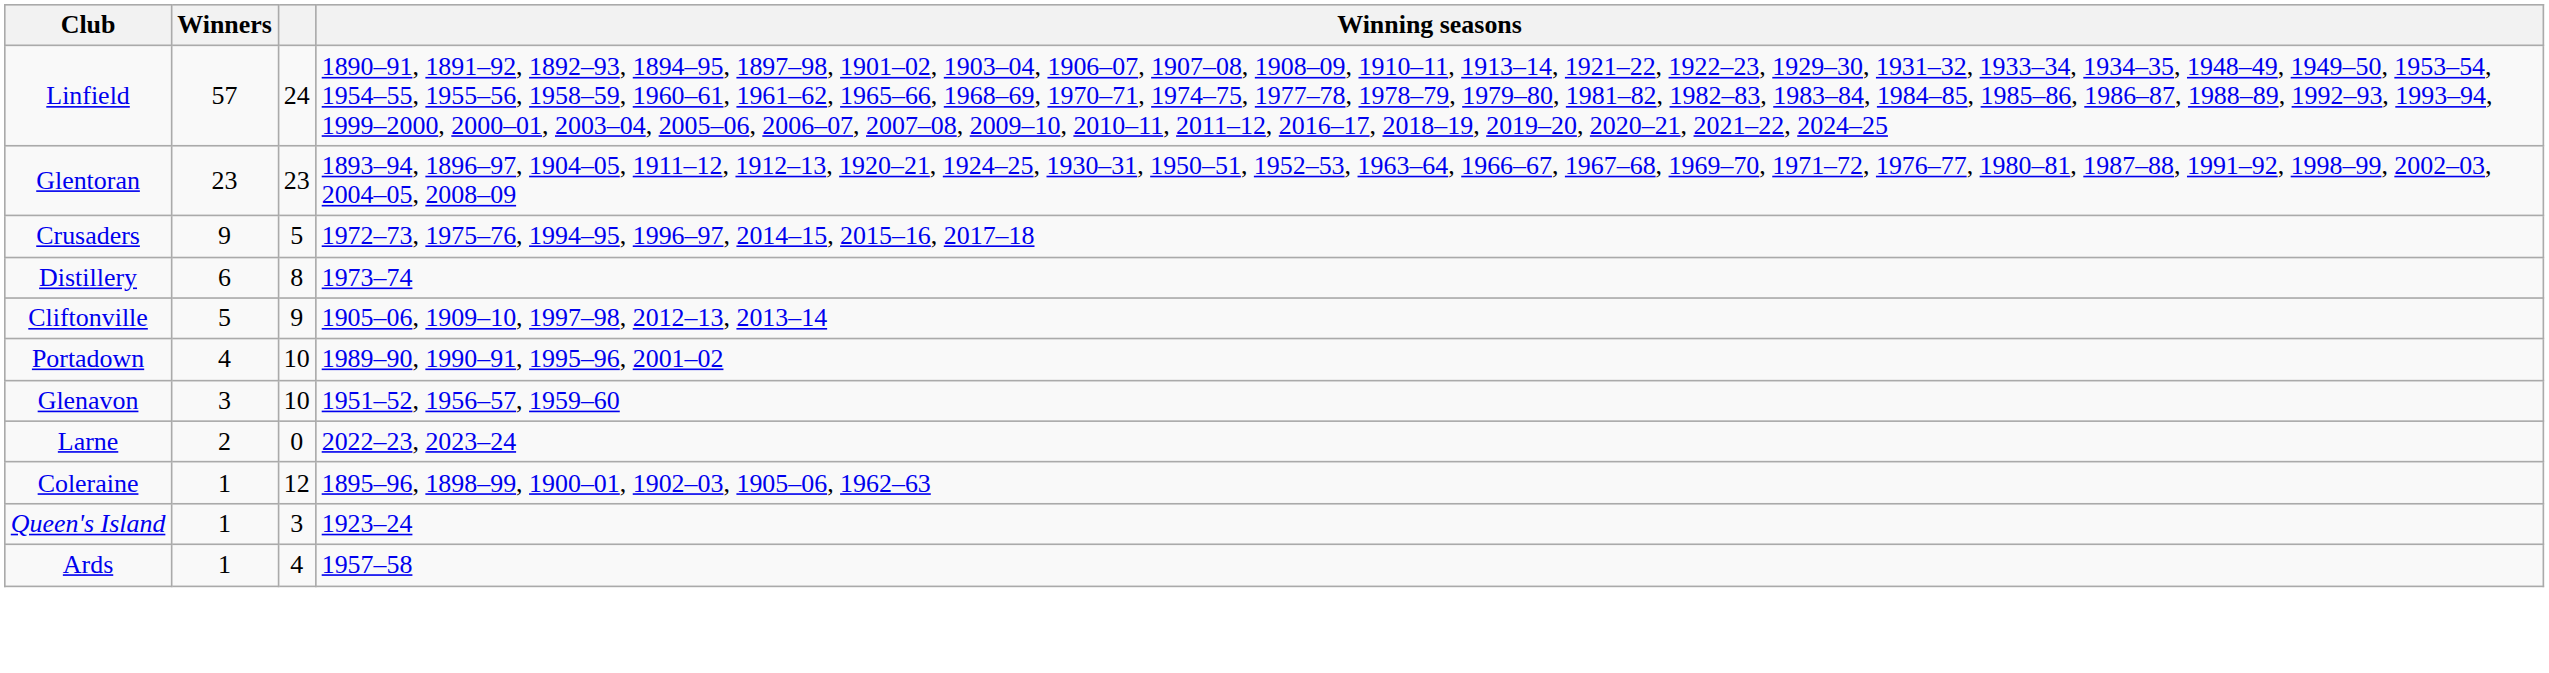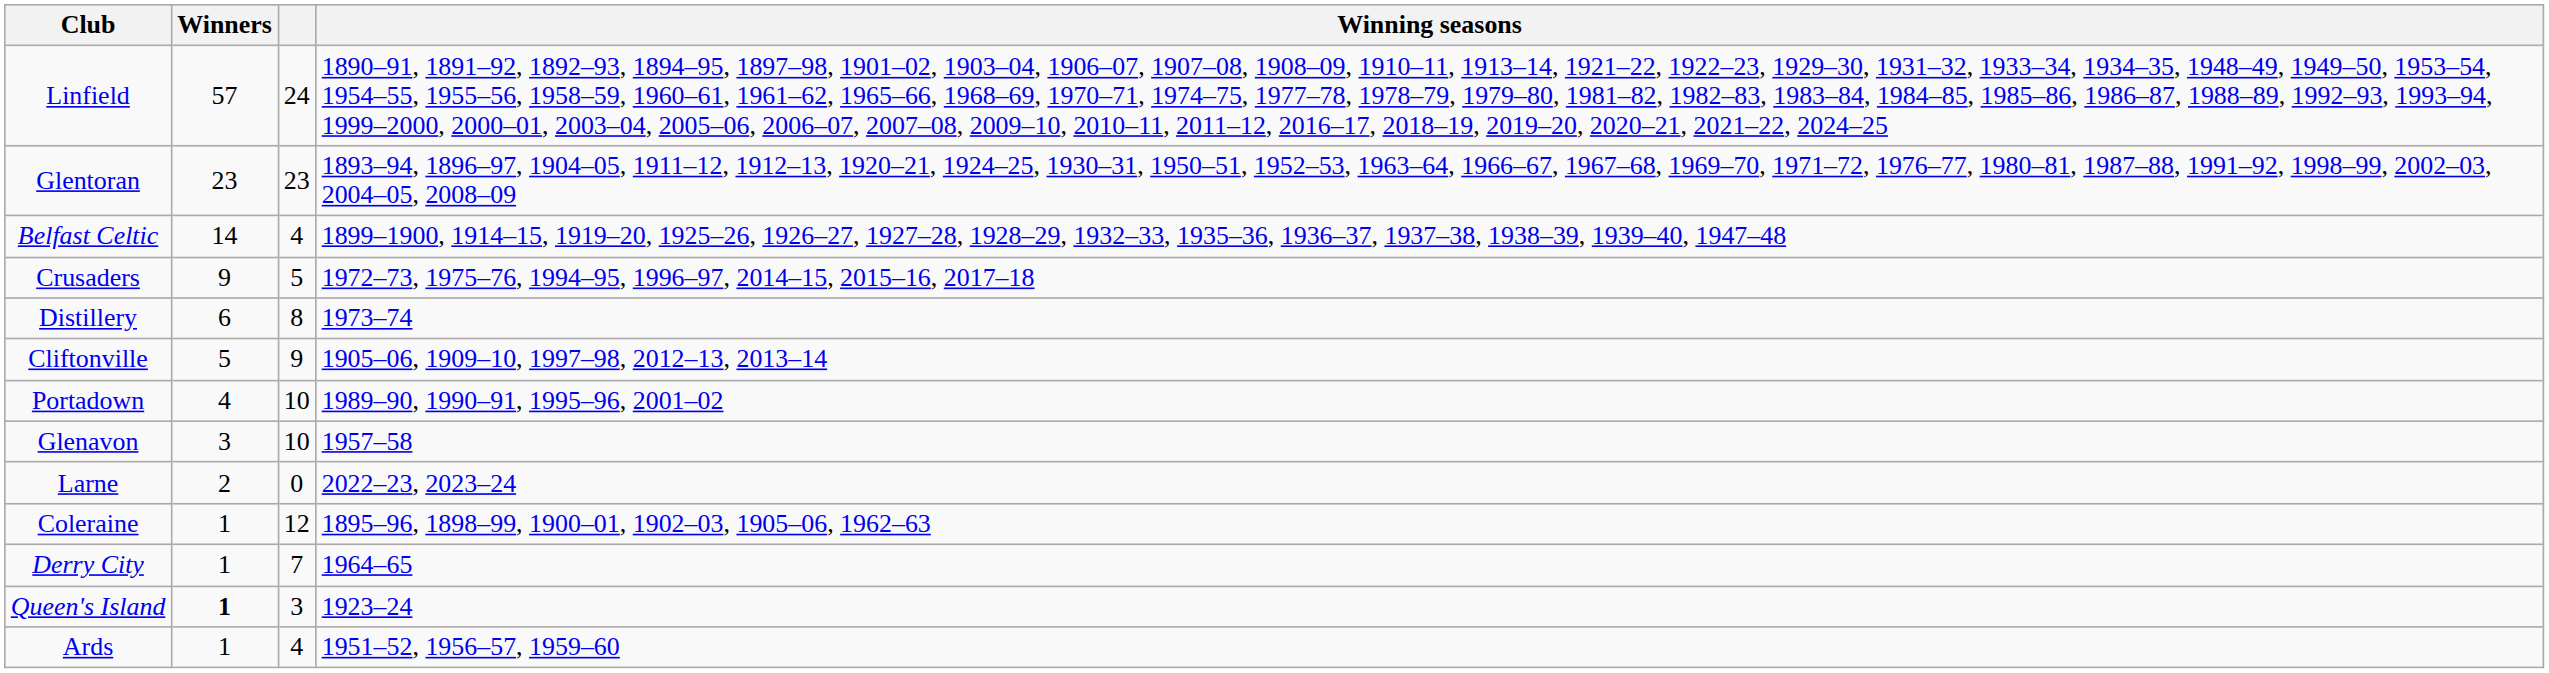+ row: Belfast Celtic | 14 | 4 | 1899–1900, 1914–15, 1919–20, 1925–26, 1926–27, 1927–28, 1928–29, 1932–33, 1935–36, 1936–37, 1937–38, 1938–39, 1939–40, 1947–48
Glenavon | Winning seasons: 1951–52, 1956–57, 1959–60 -> 1957–58
+ row: Derry City | 1 | 7 | 1964–65
Queen's Island | Winners: normal -> bold
Ards | Winning seasons: 1957–58 -> 1951–52, 1956–57, 1959–60
